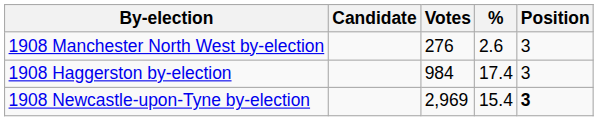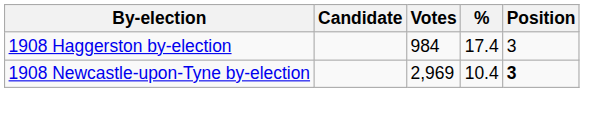- row: 1908 Manchester North West by-election | 276 | 2.6 | 3
1908 Newcastle-upon-Tyne by-election | %: 15.4 -> 10.4
